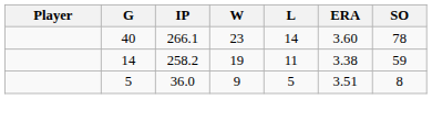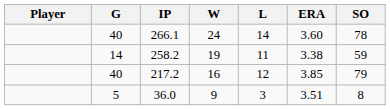266.1 | W: 23 -> 24
+ row: 40 | 217.2 | 16 | 12 | 3.85 | 79
36.0 | L: 5 -> 3
